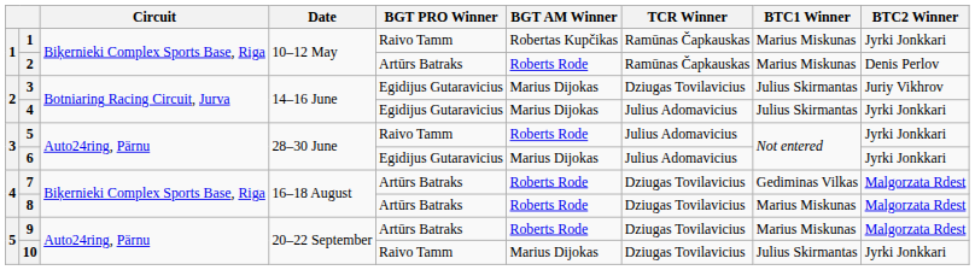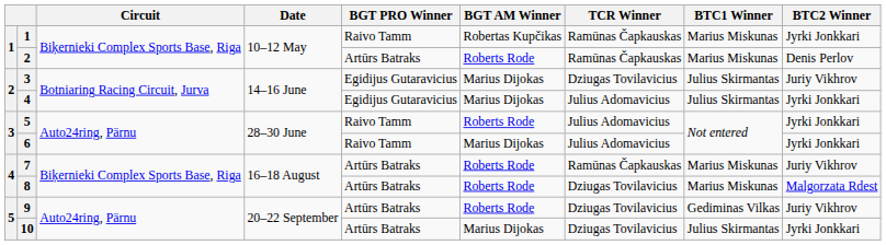6 | BGT PRO Winner: Egidijus Gutaravicius -> Raivo Tamm
7 | TCR Winner: Dziugas Tovilavicius -> Ramūnas Čapkauskas
7 | BTC1 Winner: Gediminas Vilkas -> Marius Miskunas
7 | BTC2 Winner: Malgorzata Rdest -> Juriy Vikhrov
9 | BTC1 Winner: Marius Miskunas -> Gediminas Vilkas
9 | BTC2 Winner: Malgorzata Rdest -> Juriy Vikhrov
10 | BGT PRO Winner: Raivo Tamm -> Artūrs Batraks
